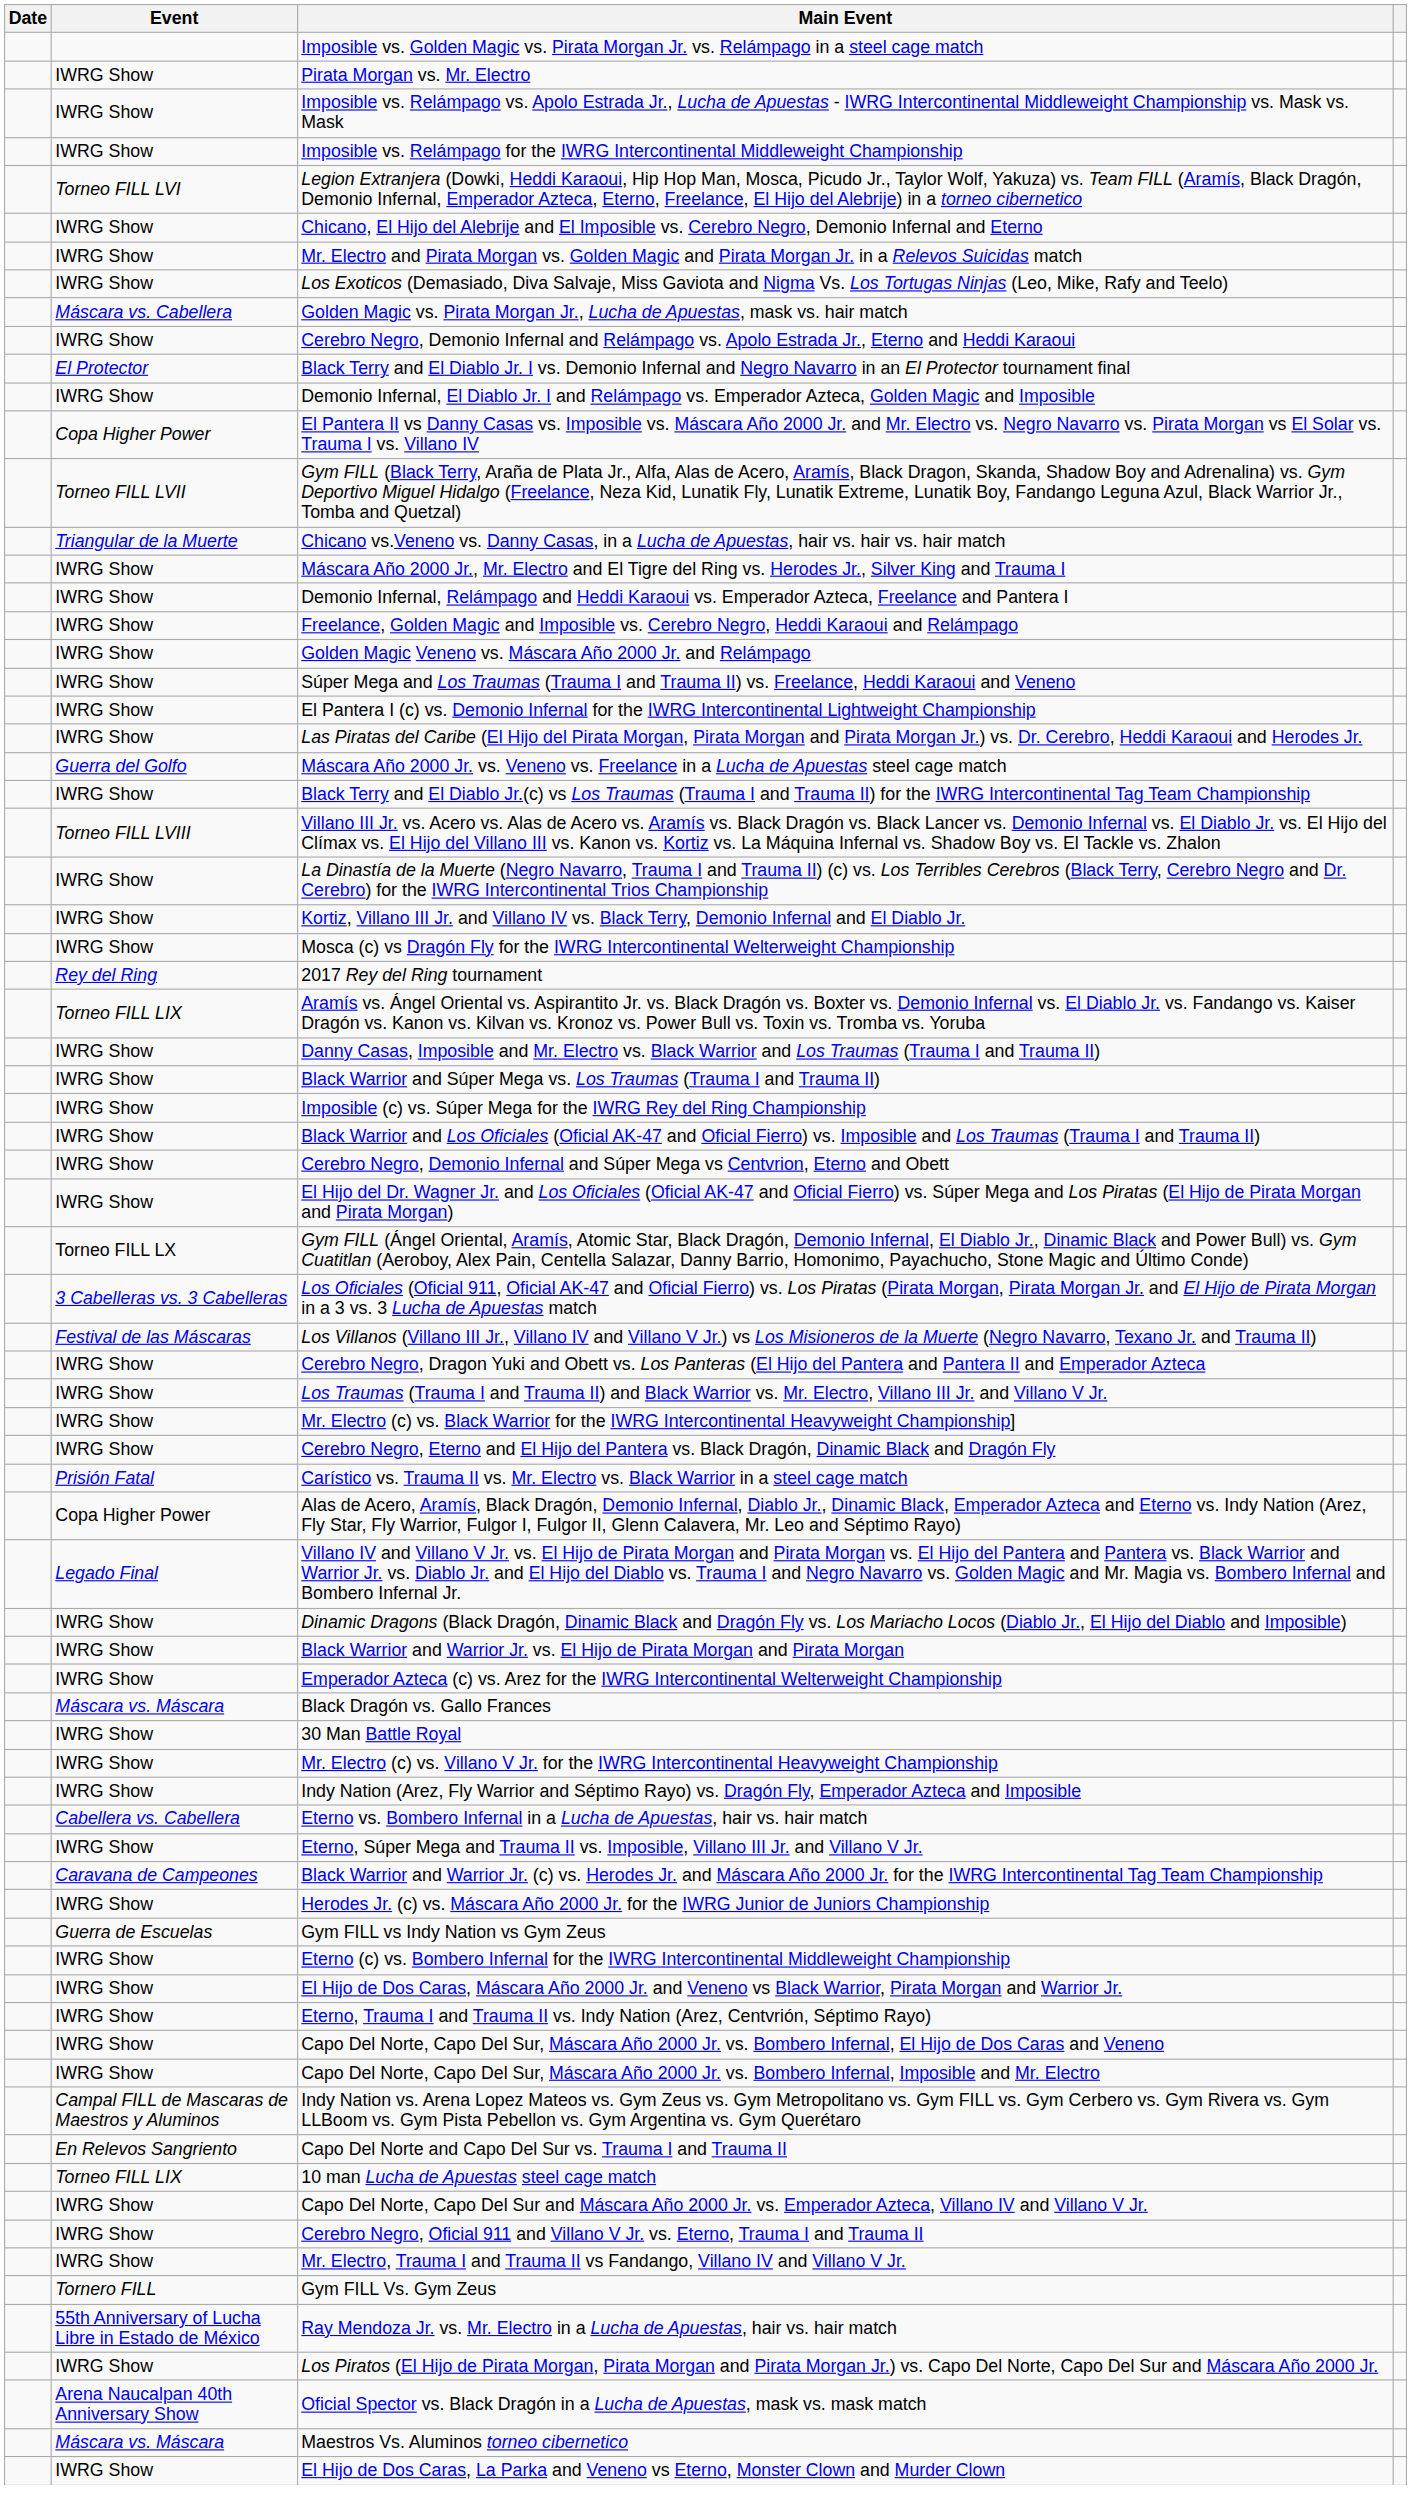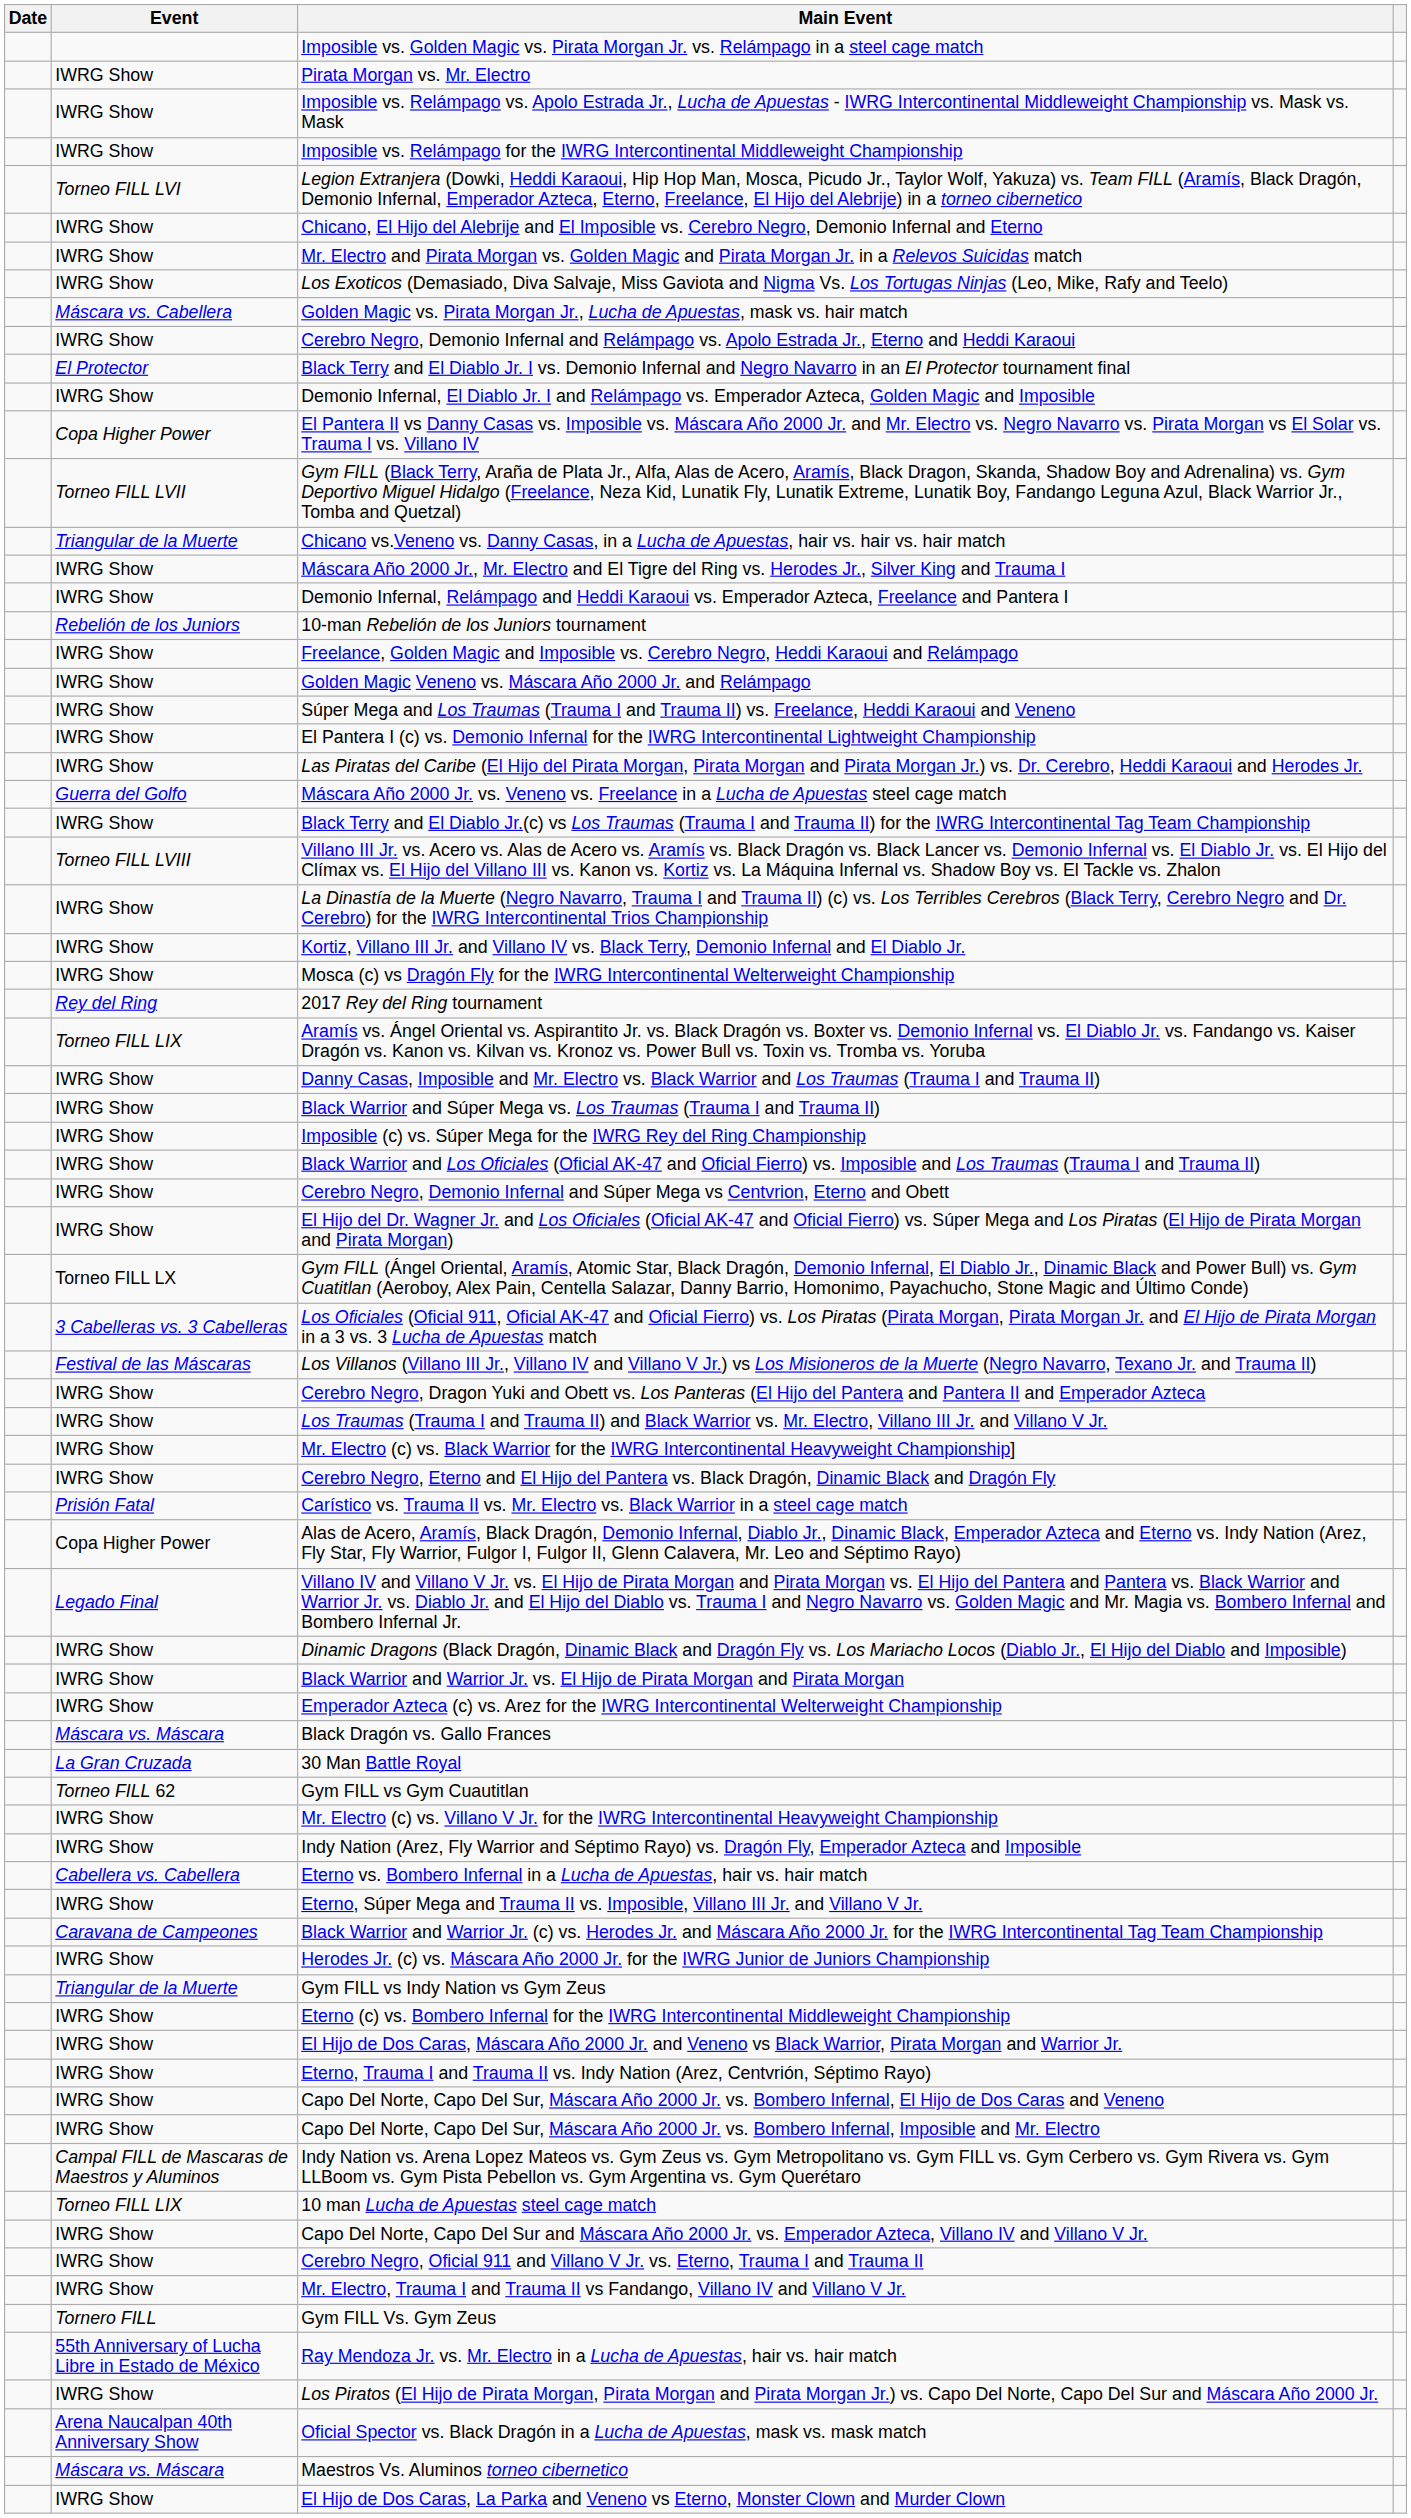+ row: Rebelión de los Juniors | 10-man Rebelión de los Juniors tournament
30 Man Battle Royal | Event: IWRG Show -> La Gran Cruzada
+ row: Torneo FILL 62 | Gym FILL vs Gym Cuautitlan
Gym FILL vs Indy Nation vs Gym Zeus | Event: Guerra de Escuelas -> Triangular de la Muerte
- row: En Relevos Sangriento | Capo Del Norte and Capo Del Sur vs. Trauma I and Trauma II
